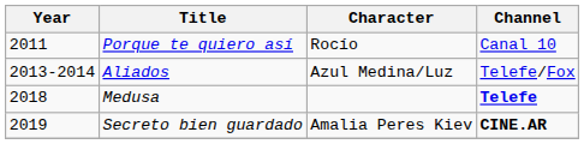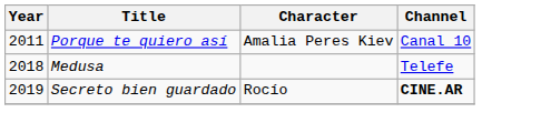Porque te quiero así | Character: Rocío -> Amalia Peres Kiev
- row: 2013-2014 | Aliados | Azul Medina/Luz | Telefe/Fox
Medusa | Channel: bold -> normal
Secreto bien guardado | Character: Amalia Peres Kiev -> Rocío
